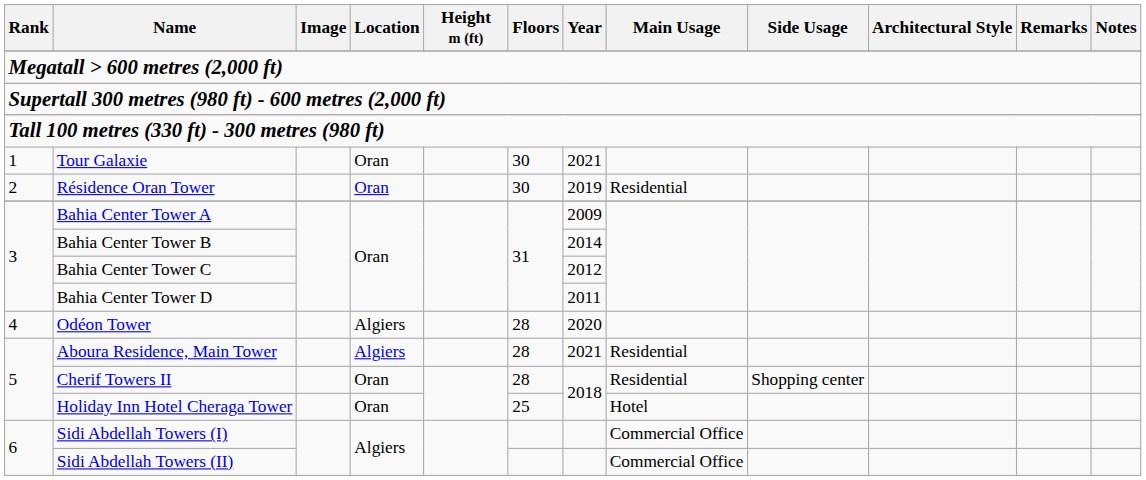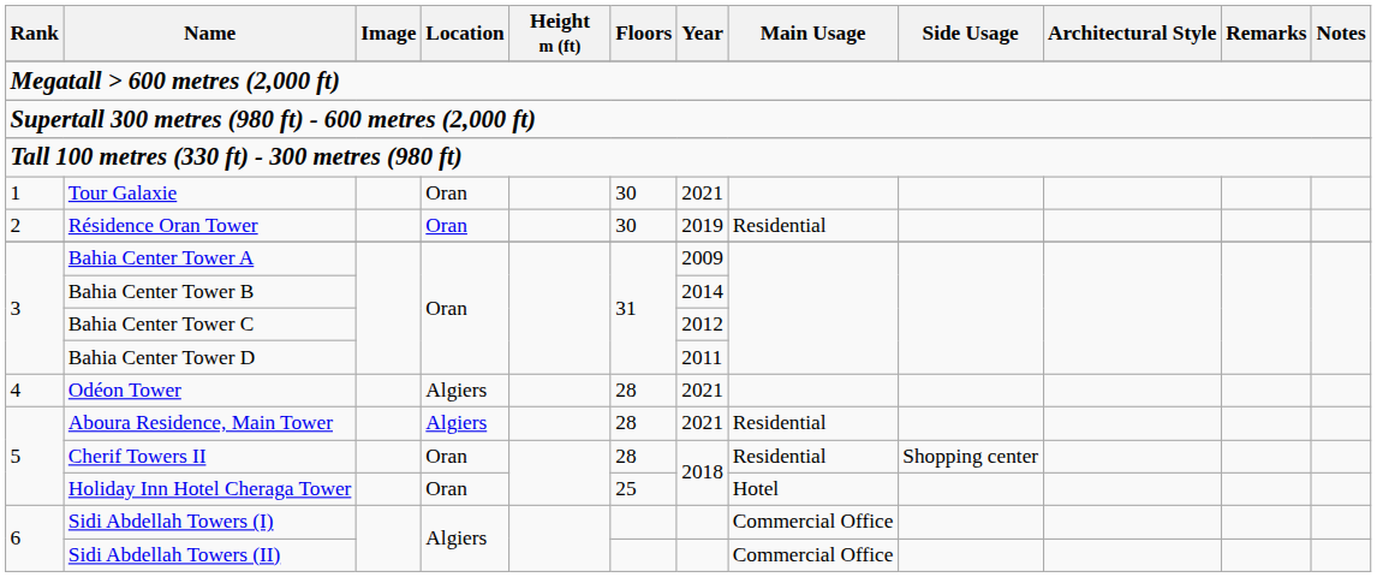Odéon Tower | Year: 2020 -> 2021
